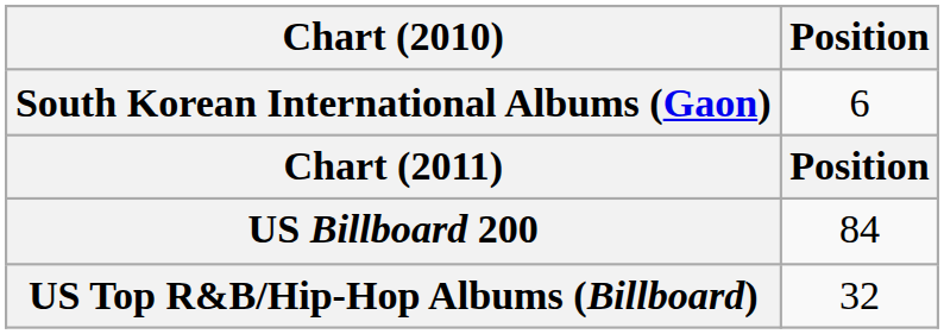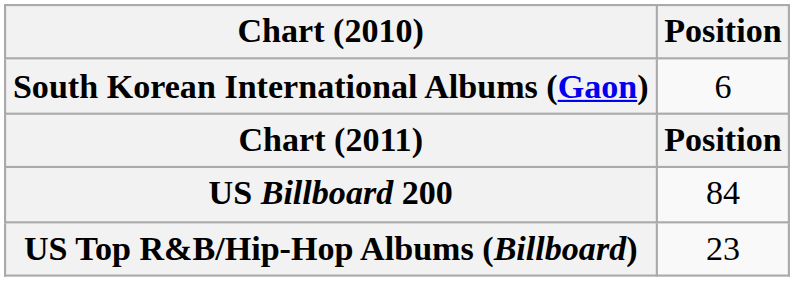US Top R&B/Hip-Hop Albums (Billboard) | Position: 32 -> 23
